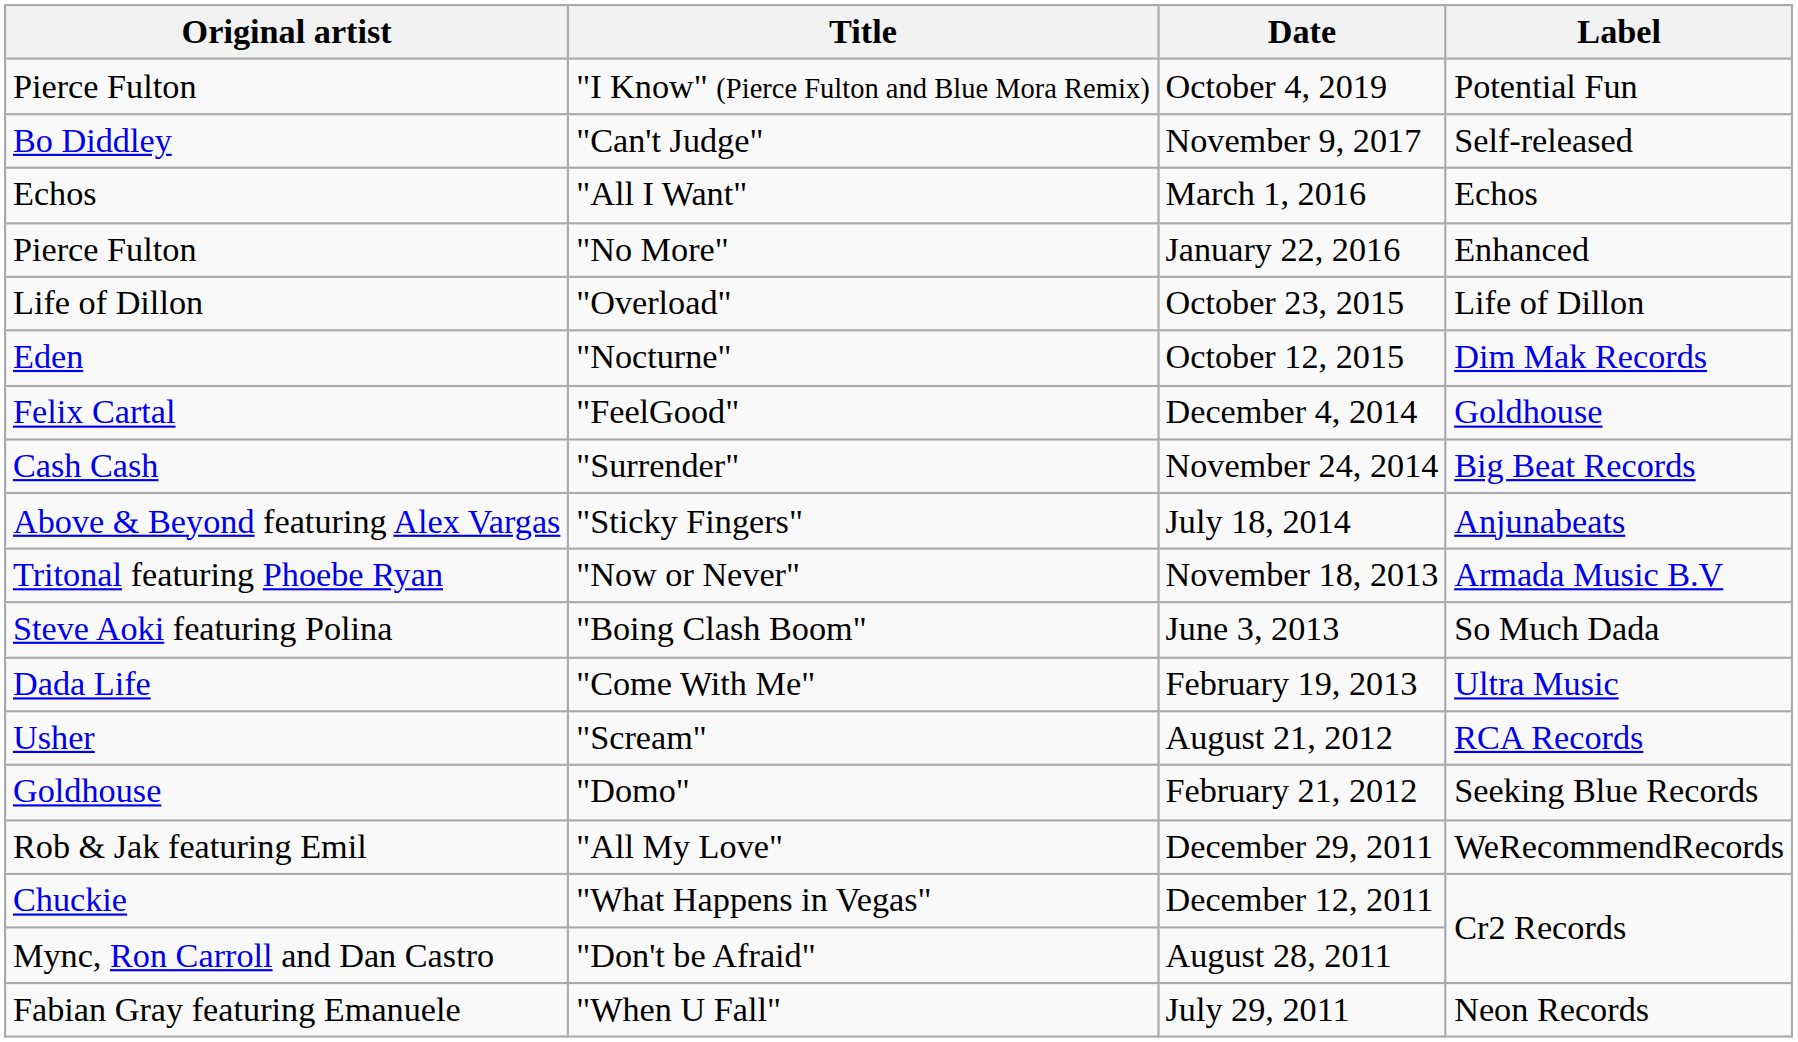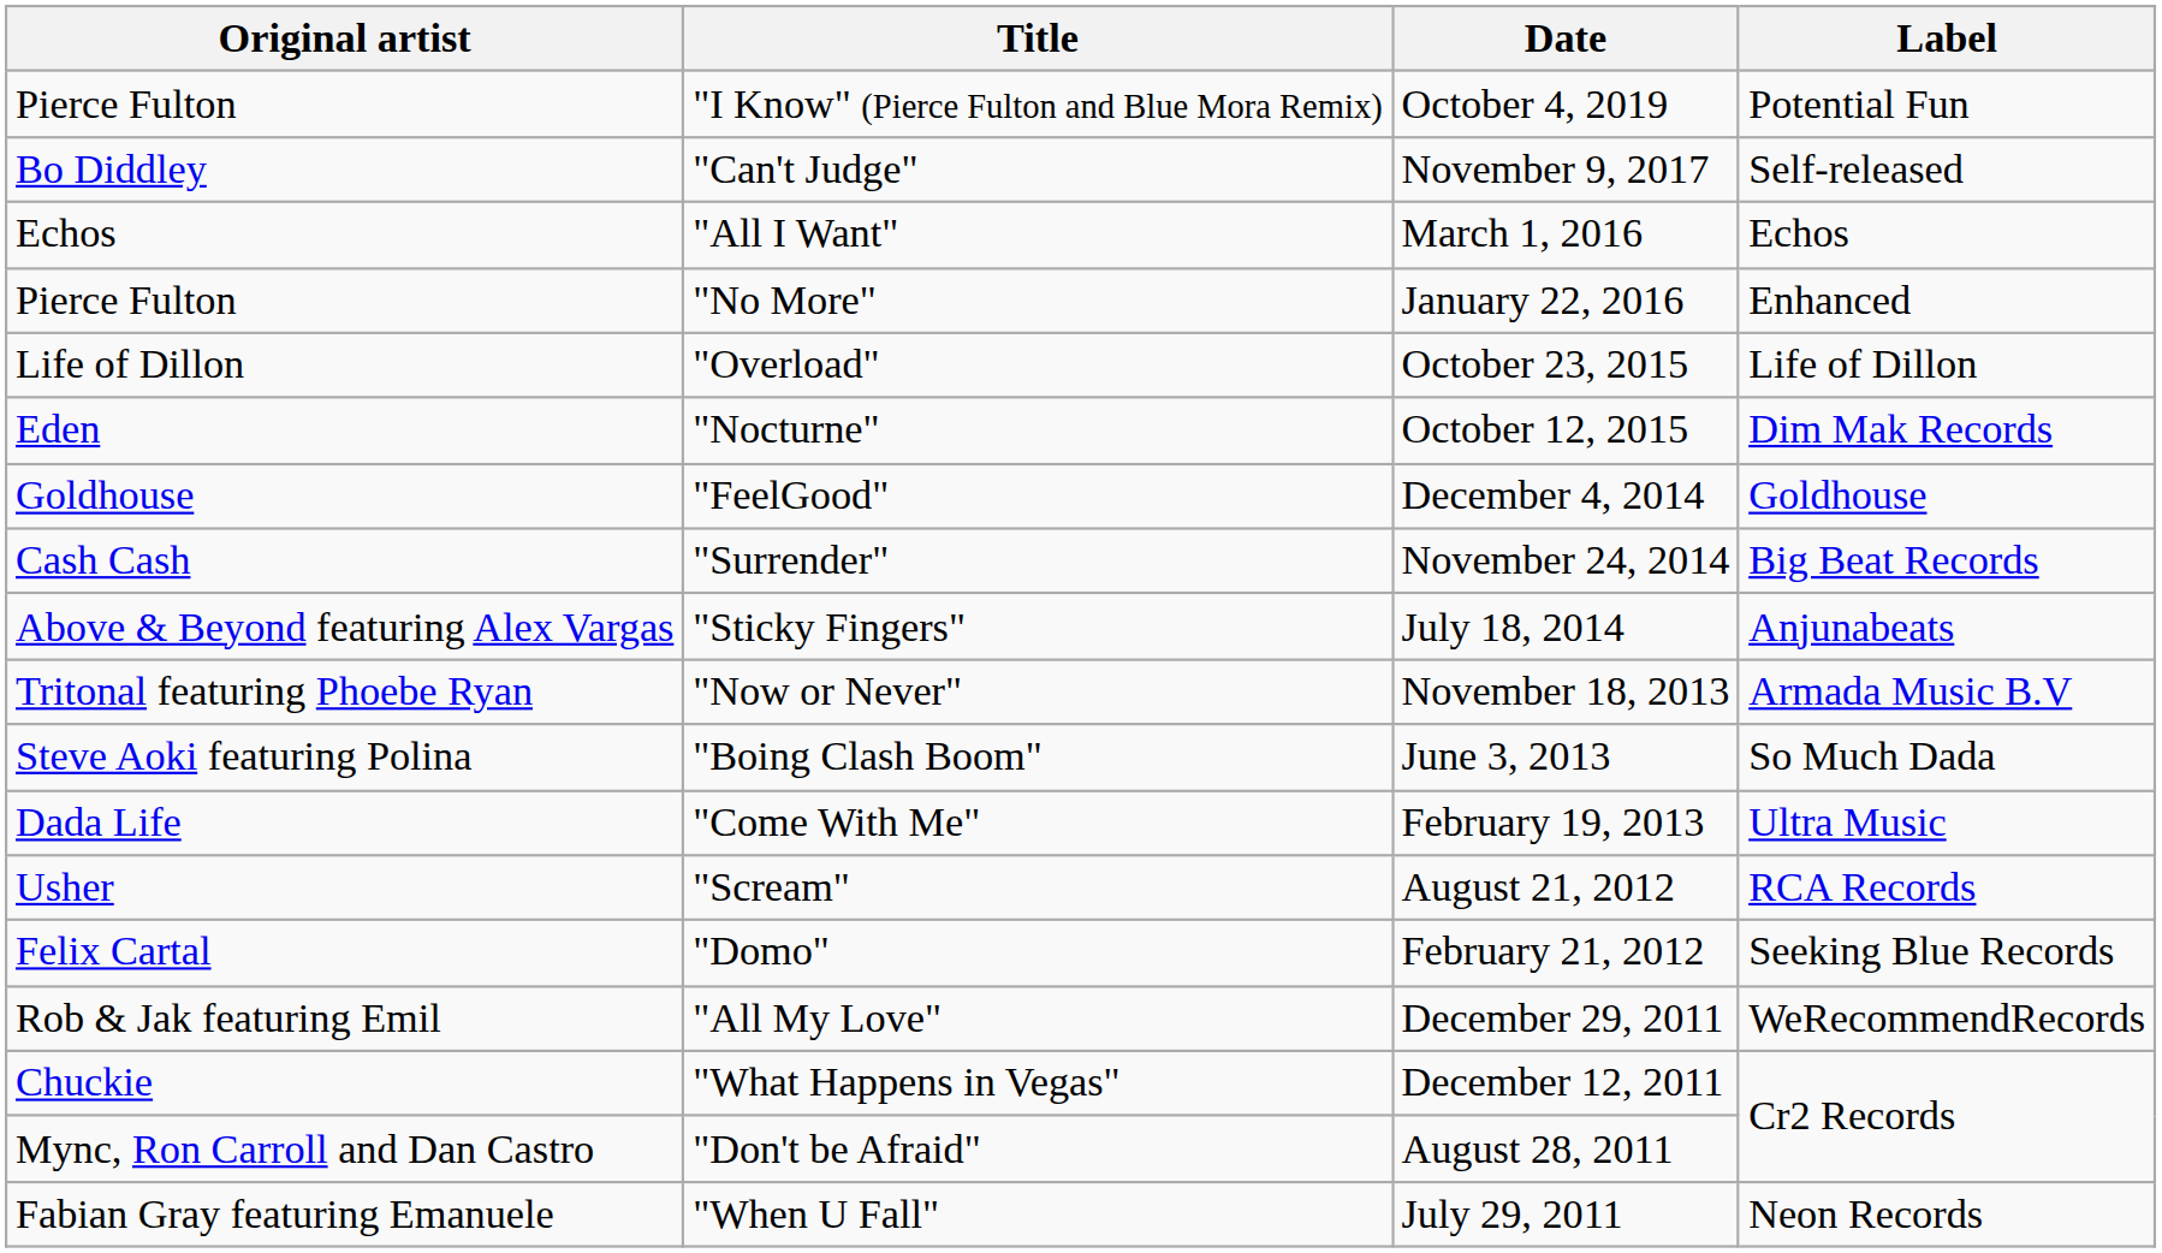"FeelGood" | Original artist: Felix Cartal -> Goldhouse
"Domo" | Original artist: Goldhouse -> Felix Cartal
